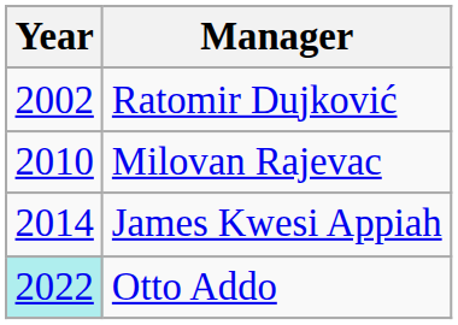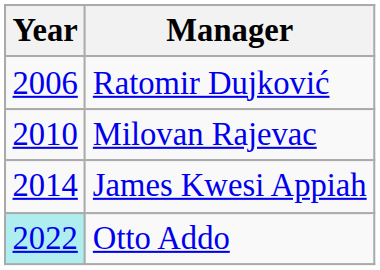Ratomir Dujković | Year: 2002 -> 2006
